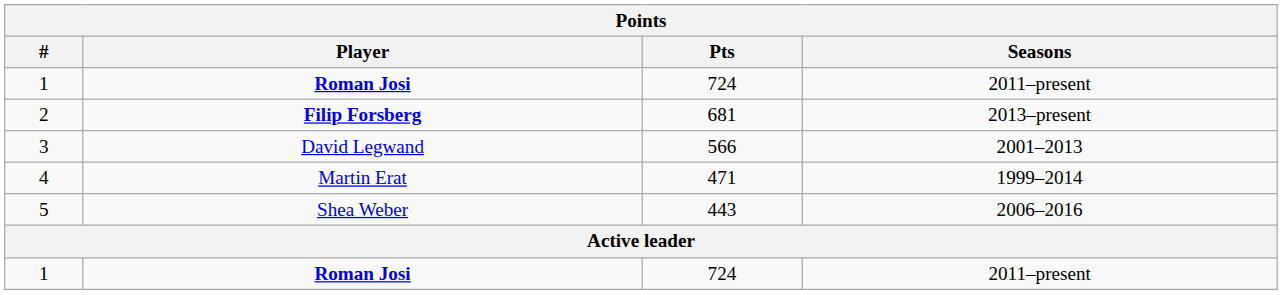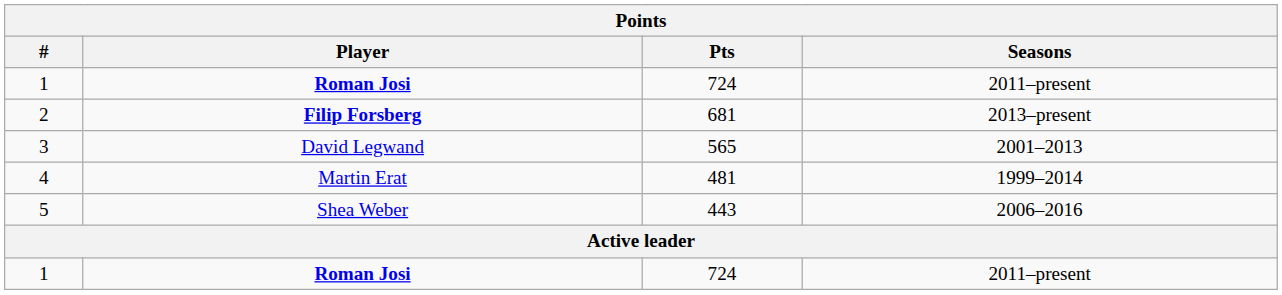3 | Pts: 566 -> 565
4 | Pts: 471 -> 481
